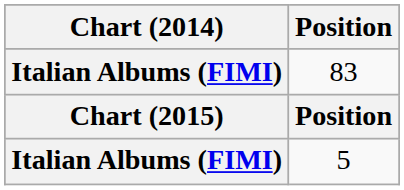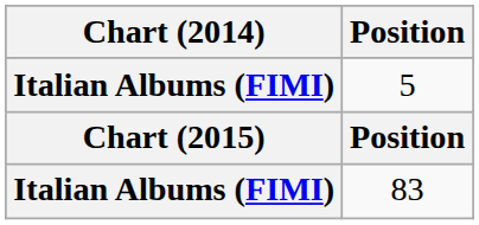rows swapped: 5 <-> 83
